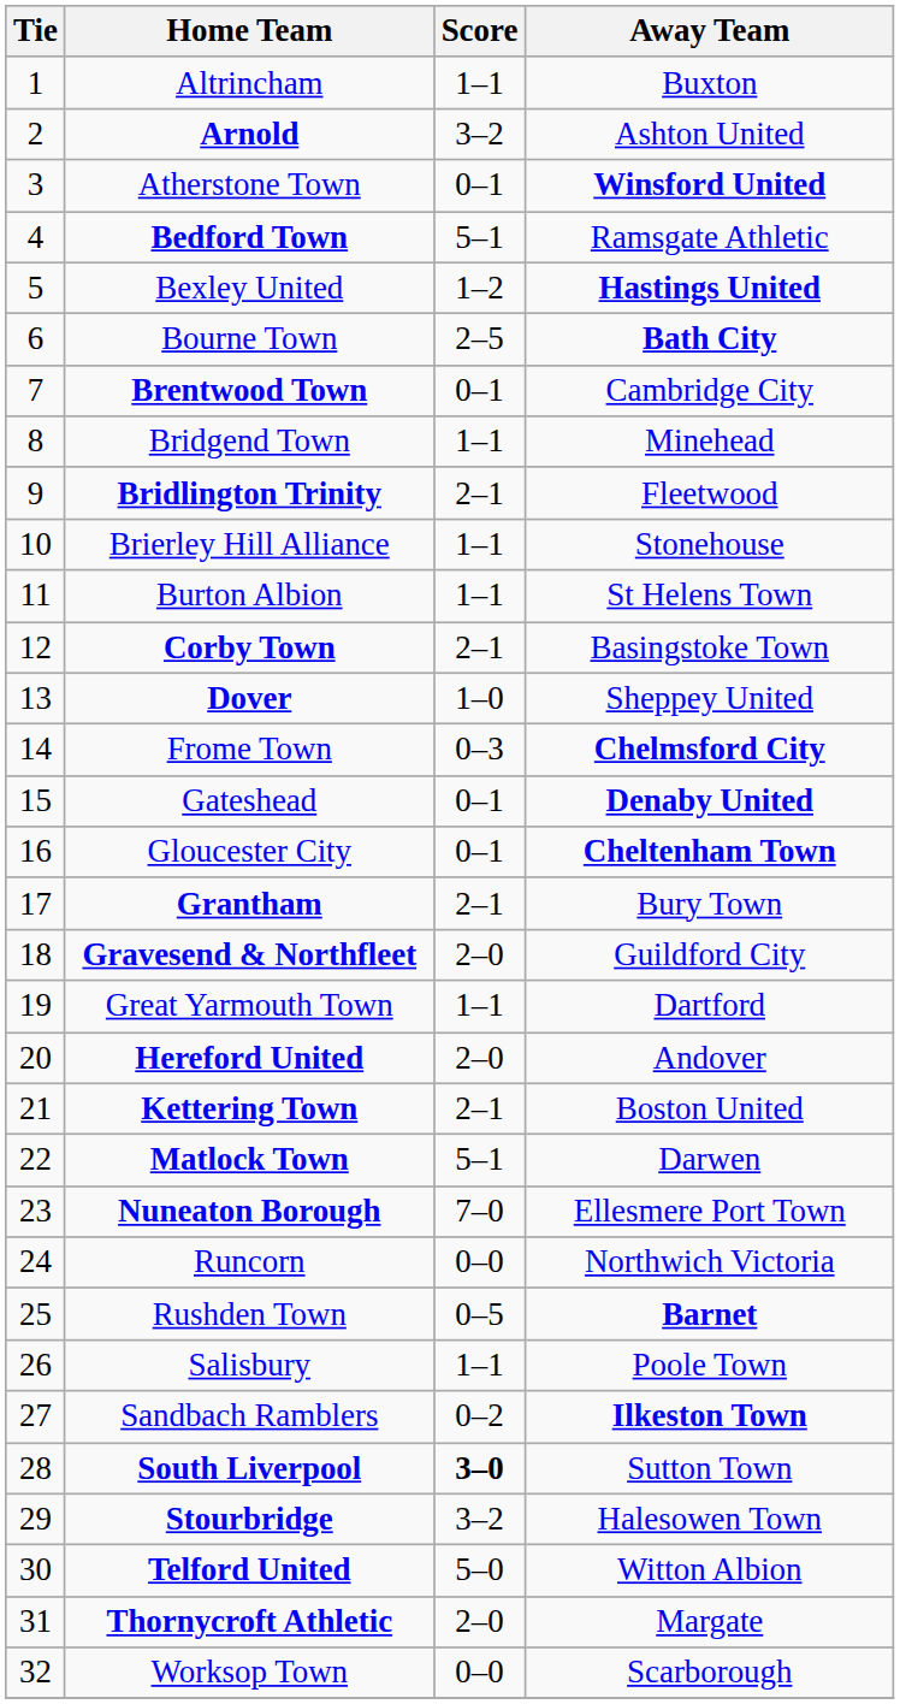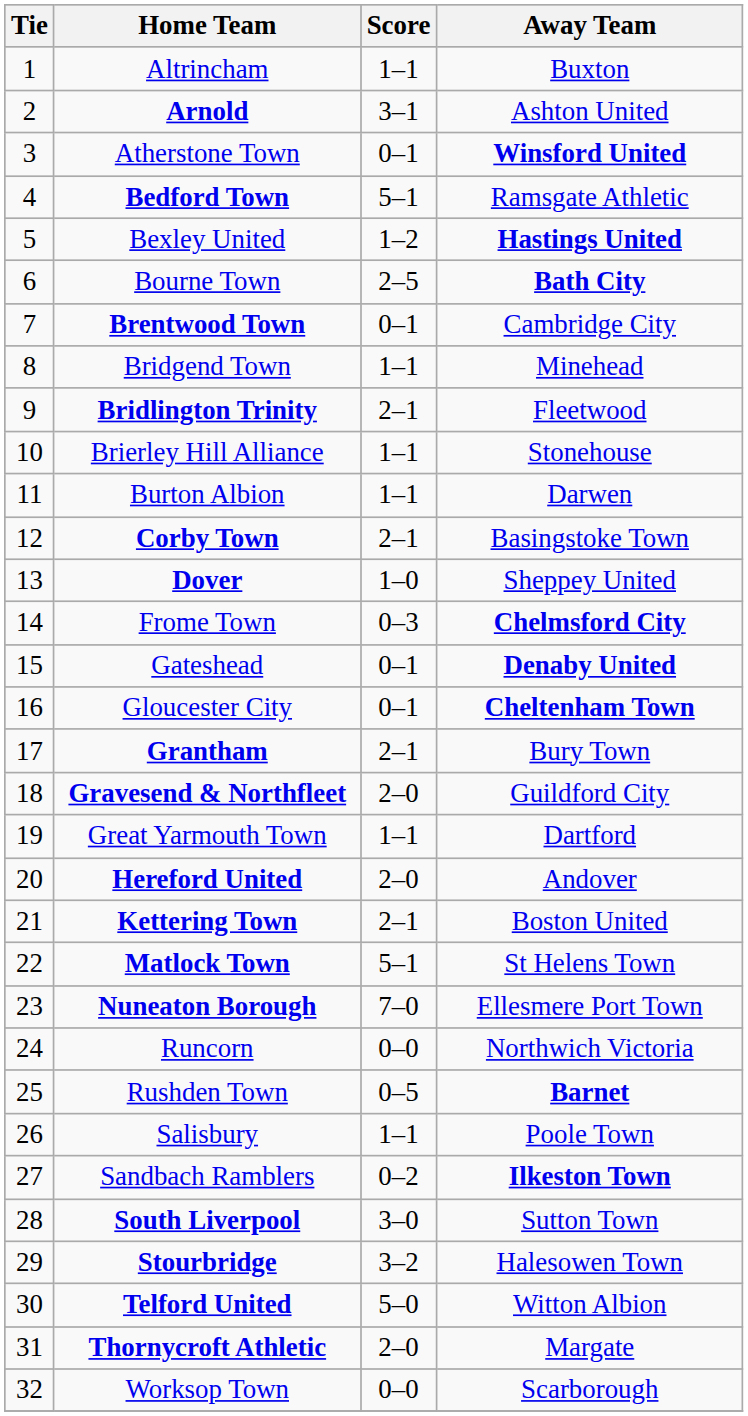Arnold | Score: 3–2 -> 3–1
Burton Albion | Away Team: St Helens Town -> Darwen
Matlock Town | Away Team: Darwen -> St Helens Town
South Liverpool | Score: bold -> normal
